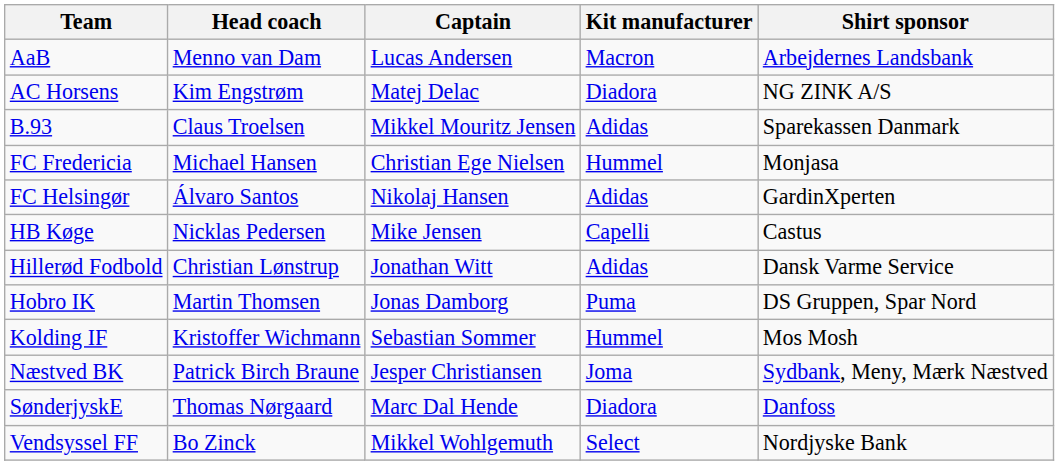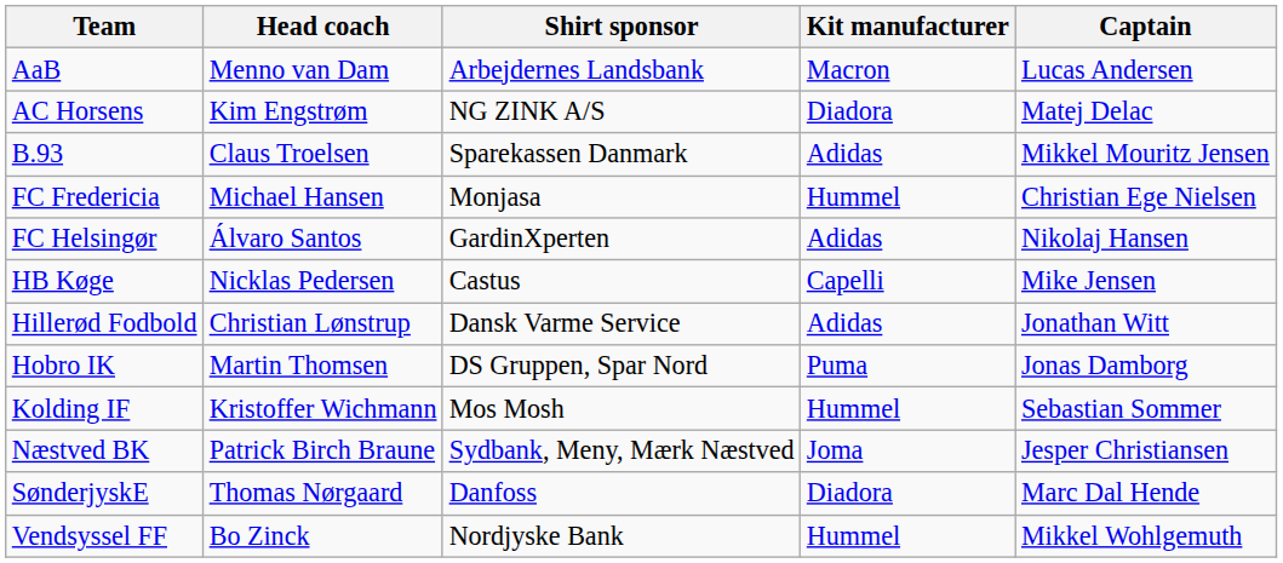columns swapped: Captain <-> Shirt sponsor
Vendsyssel FF | Kit manufacturer: Select -> Hummel
